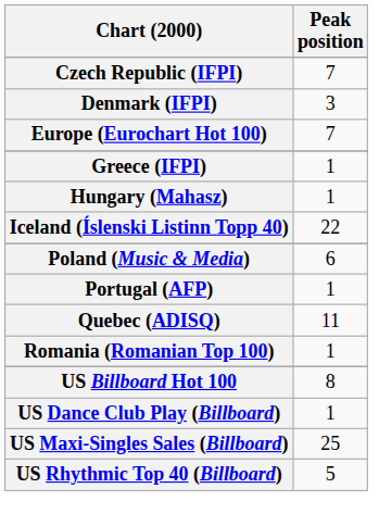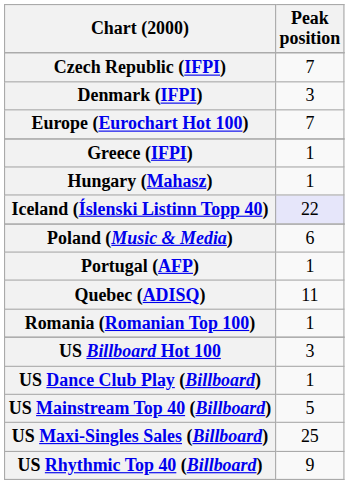Iceland (Íslenski Listinn Topp 40) | Peak position: no background -> lavender background
US Billboard Hot 100 | Peak position: 8 -> 3
+ row: US Mainstream Top 40 (Billboard) | 5
US Rhythmic Top 40 (Billboard) | Peak position: 5 -> 9
